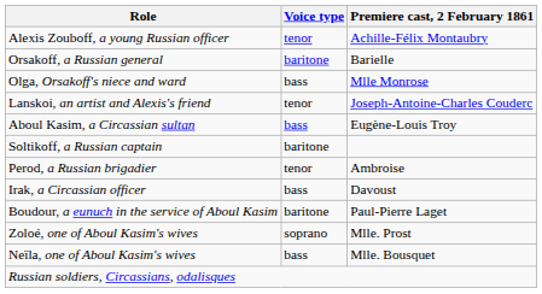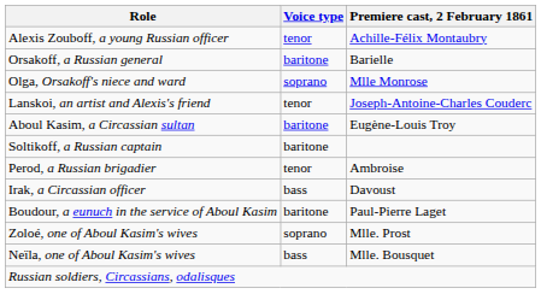Olga, Orsakoff's niece and ward | Voice type: bass -> soprano
Aboul Kasim, a Circassian sultan | Voice type: bass -> baritone
